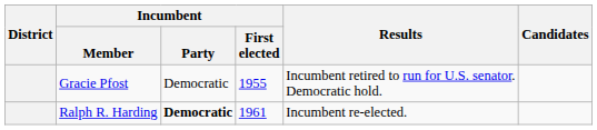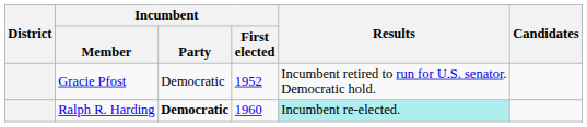Gracie Pfost | Incumbent / First elected: 1955 -> 1952
Ralph R. Harding | Incumbent / First elected: 1961 -> 1960
Ralph R. Harding | Results: no background -> paleturquoise background
